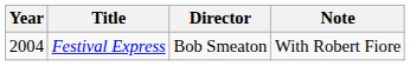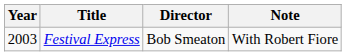Festival Express | Year: 2004 -> 2003
